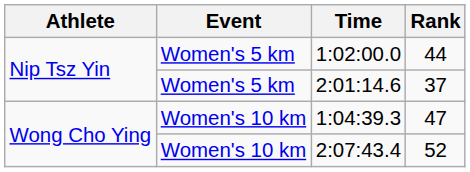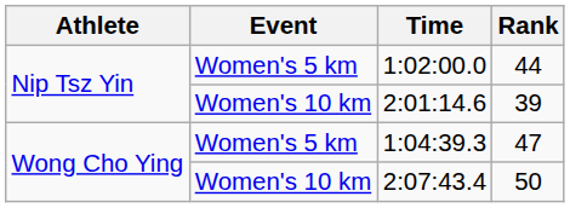2:01:14.6 | Event: Women's 5 km -> Women's 10 km
2:01:14.6 | Rank: 37 -> 39
1:04:39.3 | Event: Women's 10 km -> Women's 5 km
2:07:43.4 | Rank: 52 -> 50
